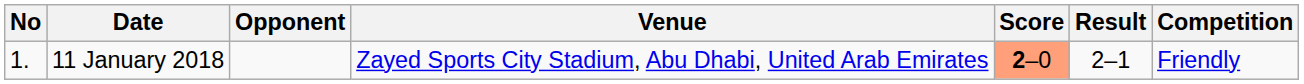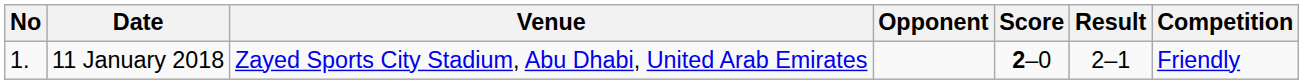columns swapped: Venue <-> Opponent
11 January 2018 | Score: lightsalmon background -> no background
